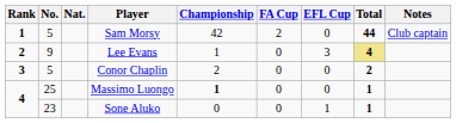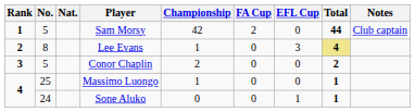Lee Evans | No.: 9 -> 8
Massimo Luongo | Championship: bold -> normal
Sone Aluko | No.: 23 -> 24
